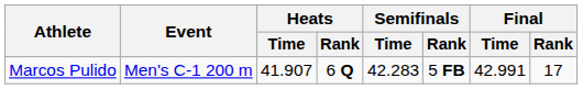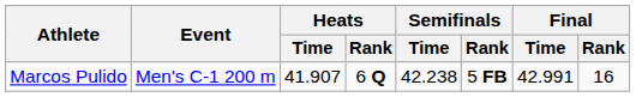Marcos Pulido | Semifinals / Time: 42.283 -> 42.238
Marcos Pulido | Final / Rank: 17 -> 16
